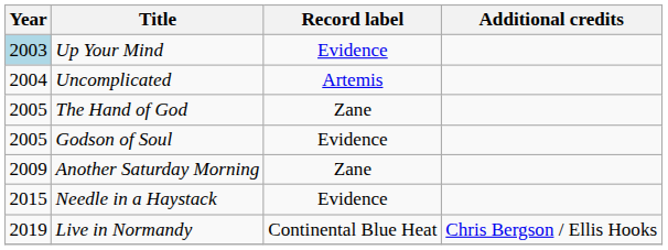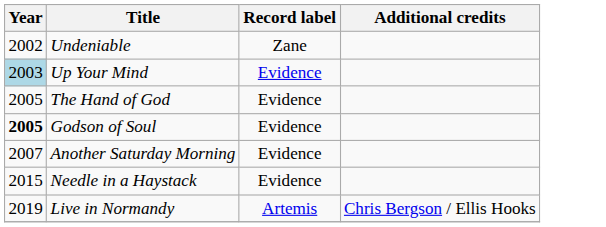+ row: 2002 | Undeniable | Zane
- row: 2004 | Uncomplicated | Artemis
The Hand of God | Record label: Zane -> Evidence
Godson of Soul | Year: normal -> bold
Another Saturday Morning | Year: 2009 -> 2007
Another Saturday Morning | Record label: Zane -> Evidence
Live in Normandy | Record label: Continental Blue Heat -> Artemis
